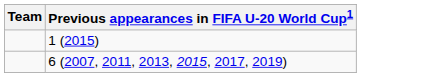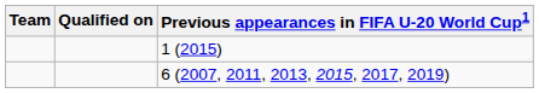+ column: Qualified on
